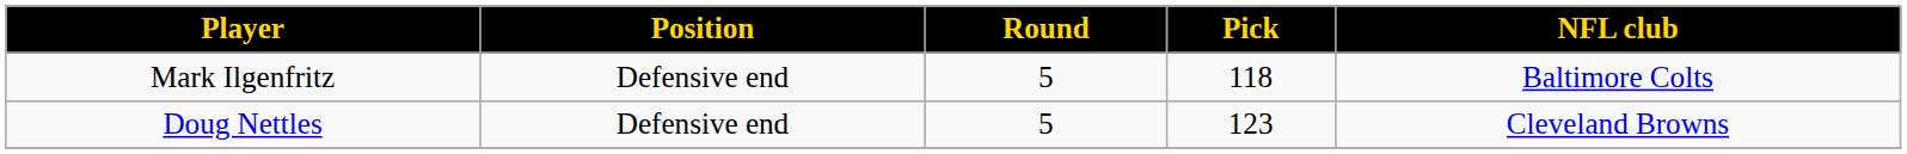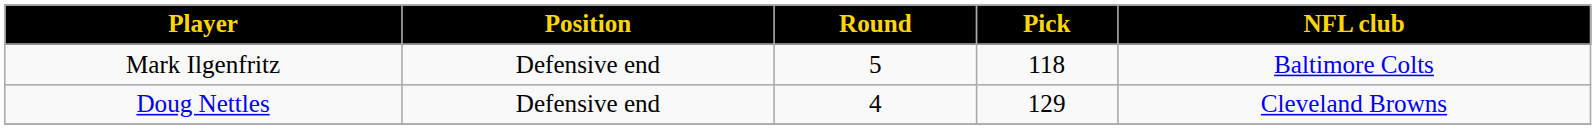Doug Nettles | Round: 5 -> 4
Doug Nettles | Pick: 123 -> 129
